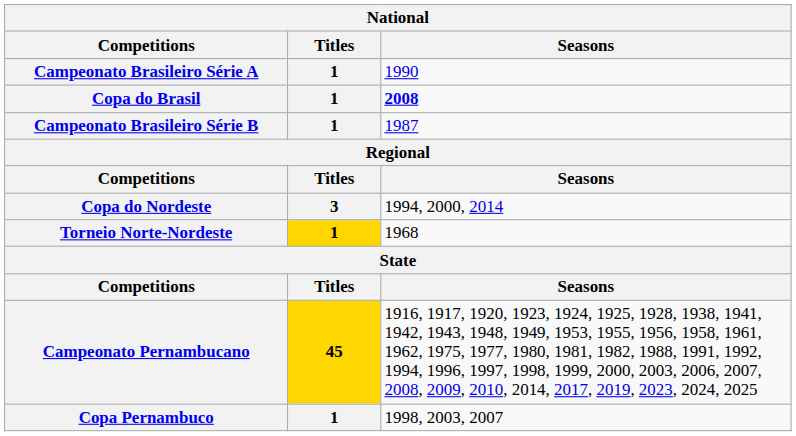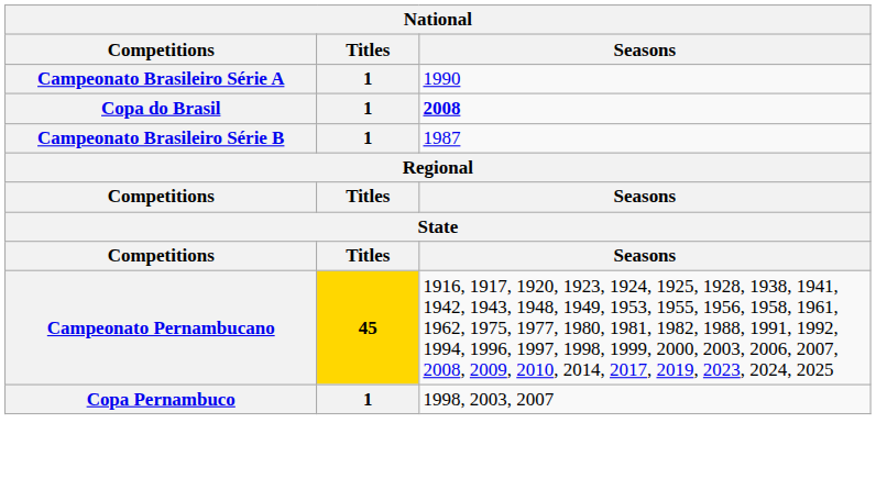- row: Copa do Nordeste | 3 | 1994, 2000, 2014
- row: Torneio Norte-Nordeste | 1 | 1968
